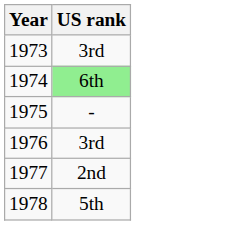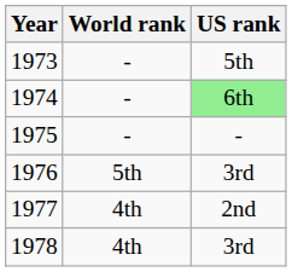+ column: World rank | - | - | - | 5th | 4th | 4th
1973 | US rank: 3rd -> 5th
1978 | US rank: 5th -> 3rd
